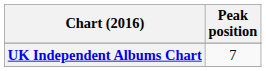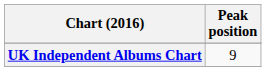UK Independent Albums Chart | Peak position: 7 -> 9
